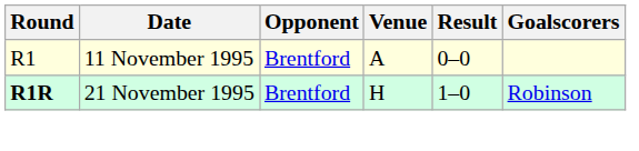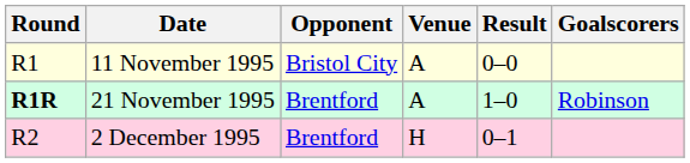11 November 1995 | Opponent: Brentford -> Bristol City
21 November 1995 | Venue: H -> A
+ row: R2 | 2 December 1995 | Brentford | H | 0–1
